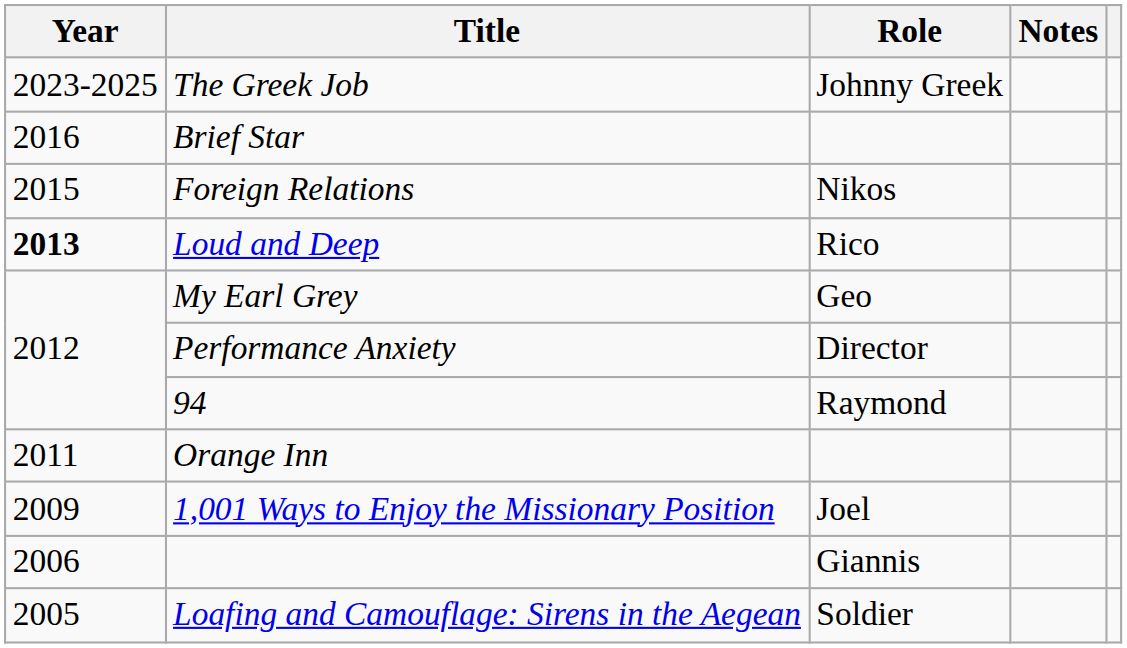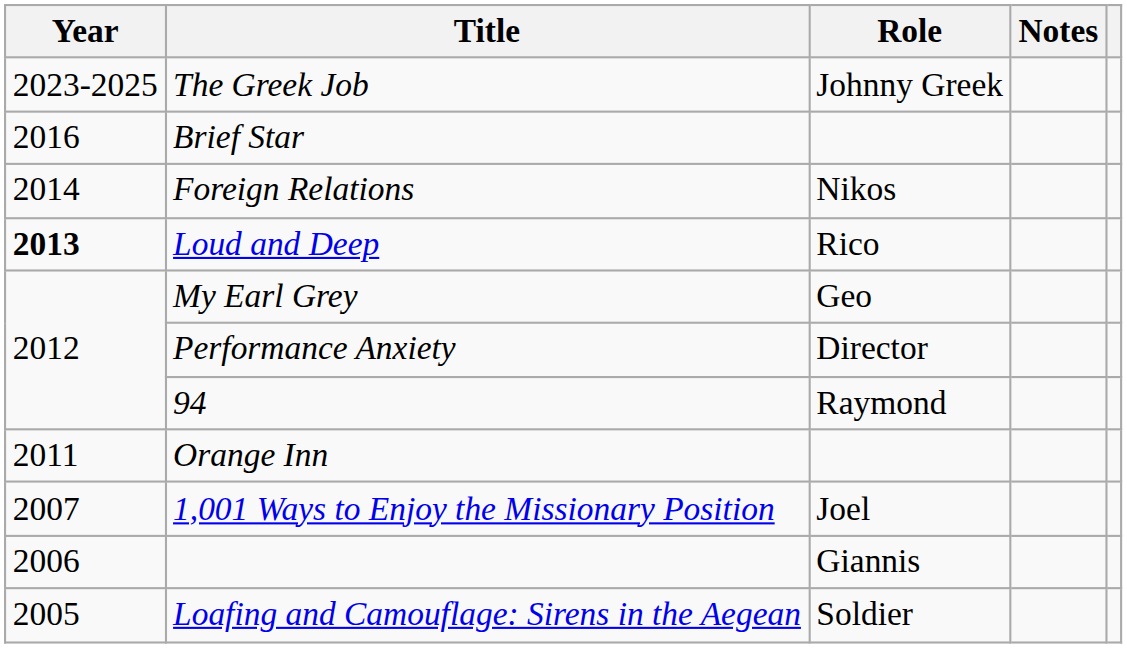Foreign Relations | Year: 2015 -> 2014
1,001 Ways to Enjoy the Missionary Position | Year: 2009 -> 2007
